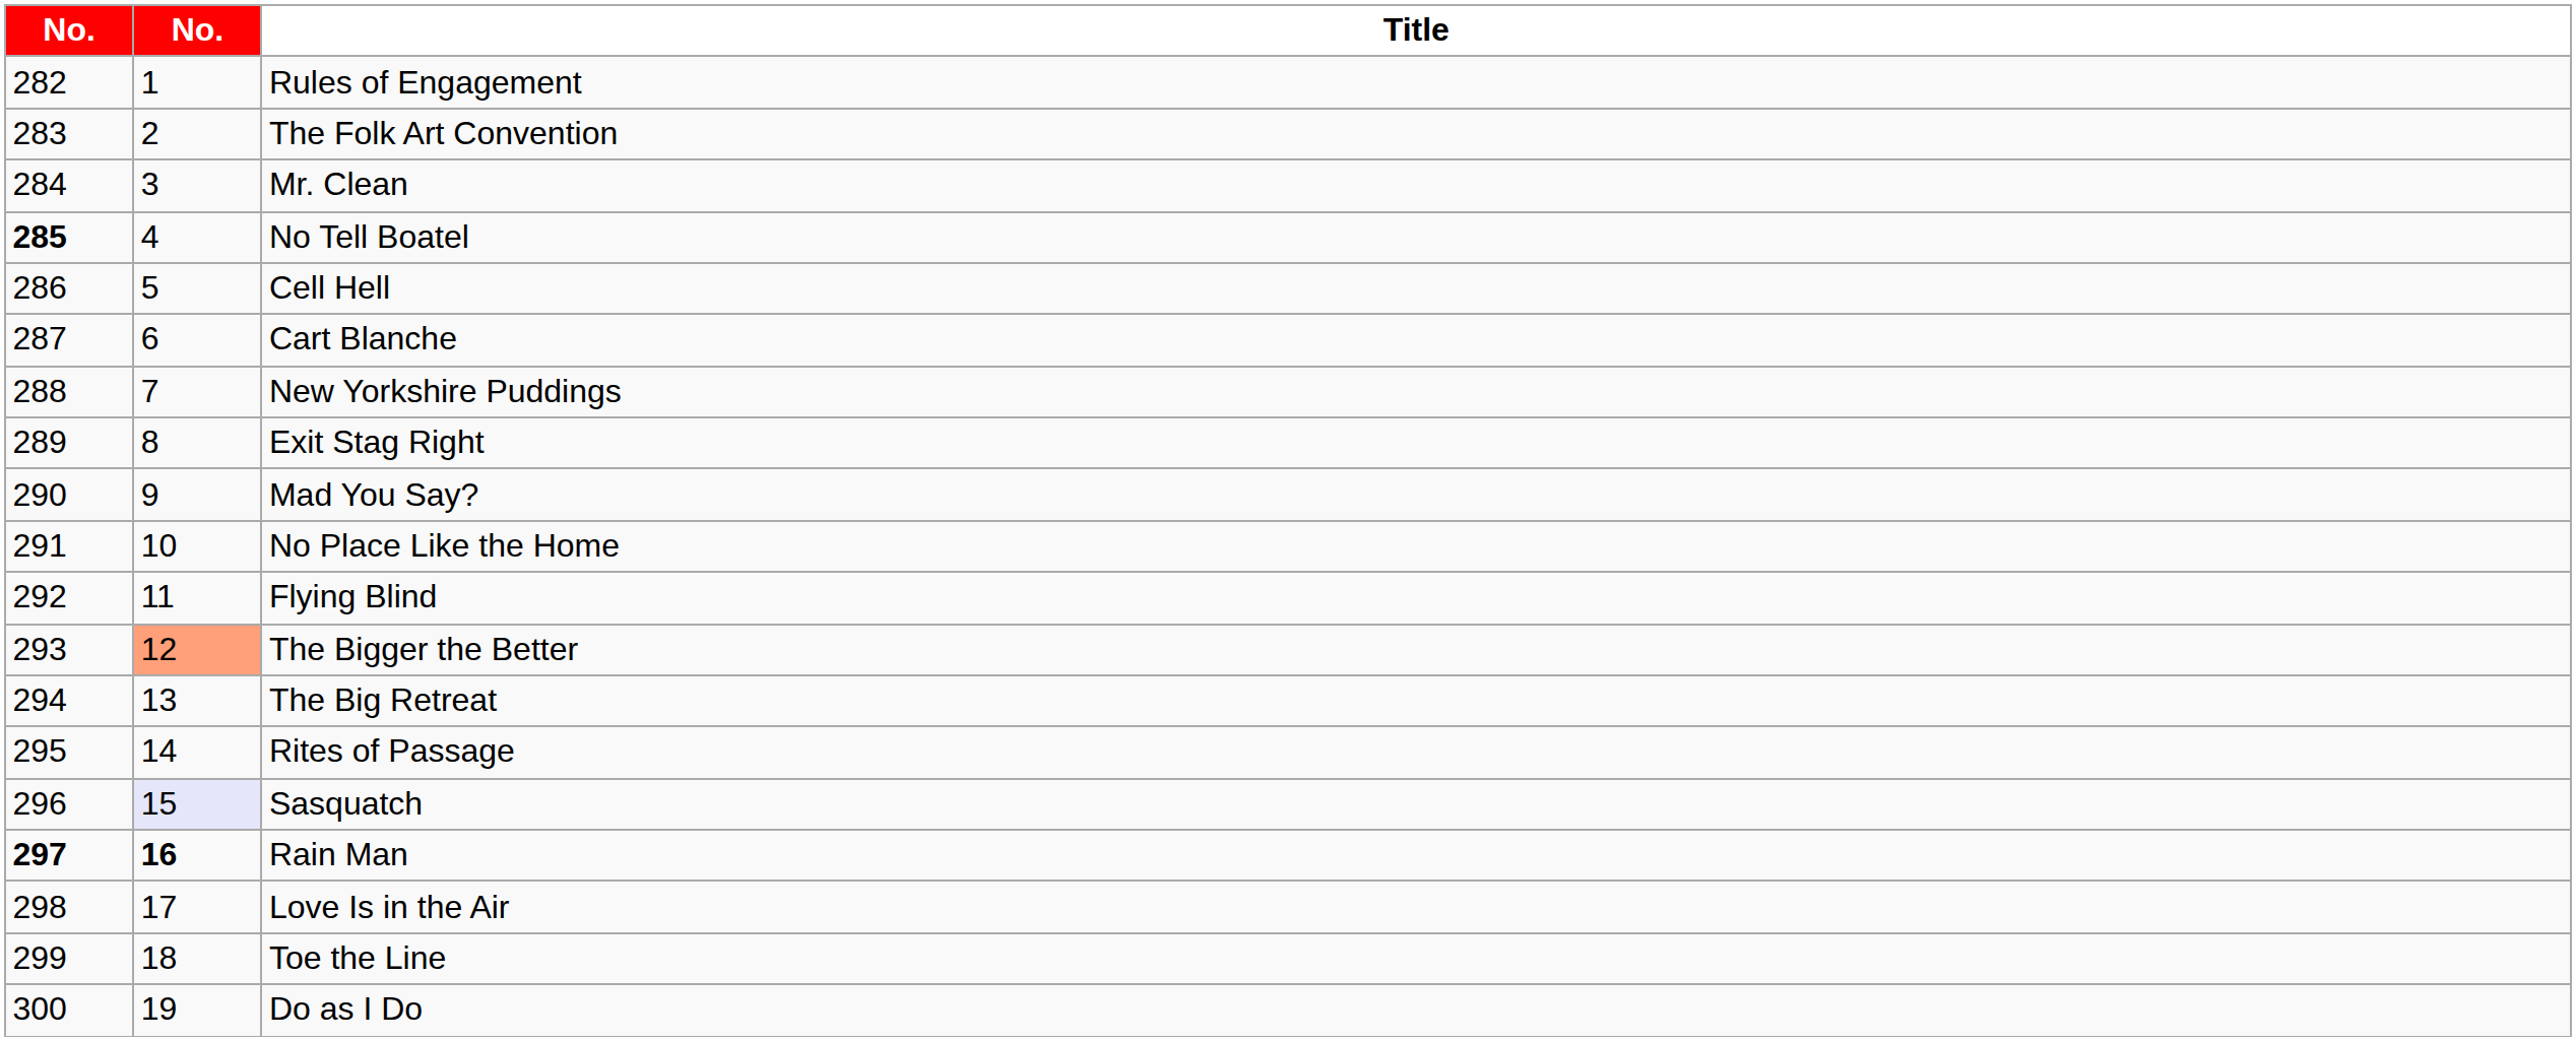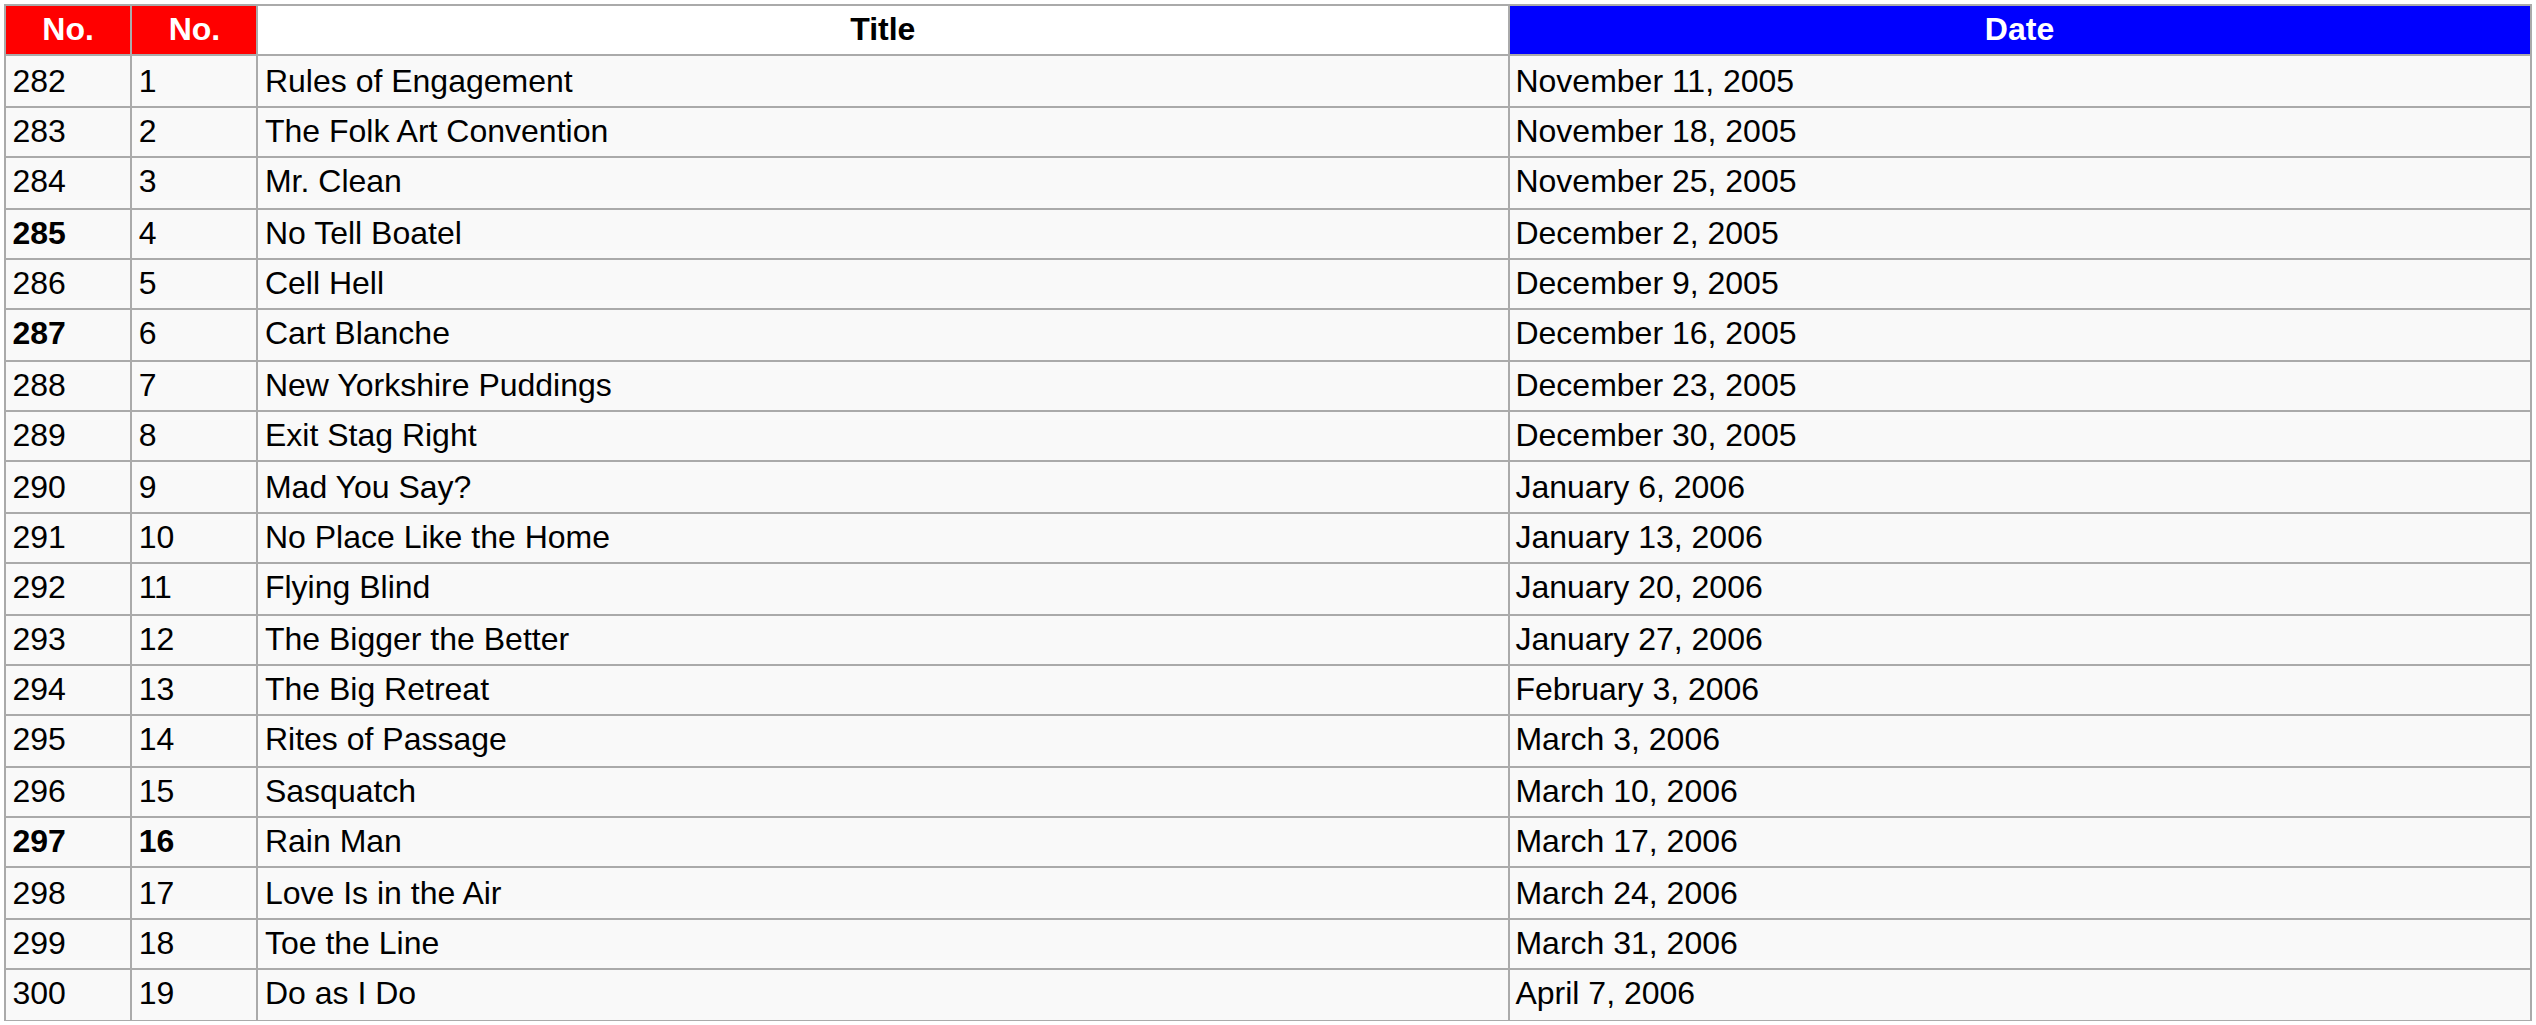+ column: Date | November 11, 2005 | November 18, 2005 | November 25, 2005 | December 2, 2005 | December 9, 2005 | December 16, 2005 | December 23, 2005 | December 30, 2005 | January 6, 2006 | January 13, 2006 | January 20, 2006 | January 27, 2006 | February 3, 2006 | March 3, 2006 | March 10, 2006 | March 17, 2006 | March 24, 2006 | March 31, 2006 | April 7, 2006
Cart Blanche | column 1: normal -> bold
The Bigger the Better | column 2: lightsalmon background -> no background
Sasquatch | column 2: lavender background -> no background
